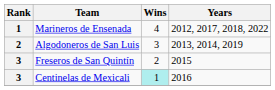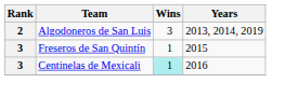- row: 1 | Marineros de Ensenada | 4 | 2012, 2017, 2018, 2022
Freseros de San Quintín | Wins: 2 -> 1
